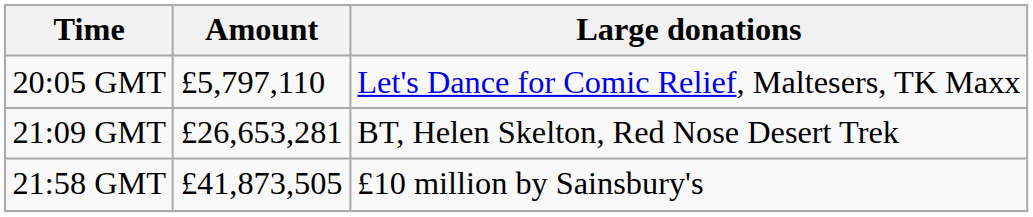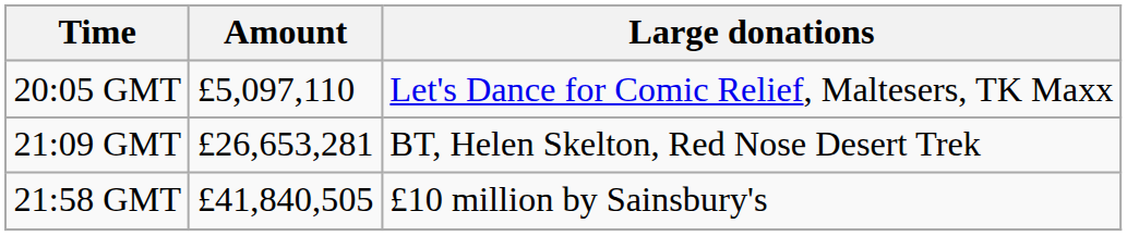20:05 GMT | Amount: £5,797,110 -> £5,097,110
21:58 GMT | Amount: £41,873,505 -> £41,840,505
